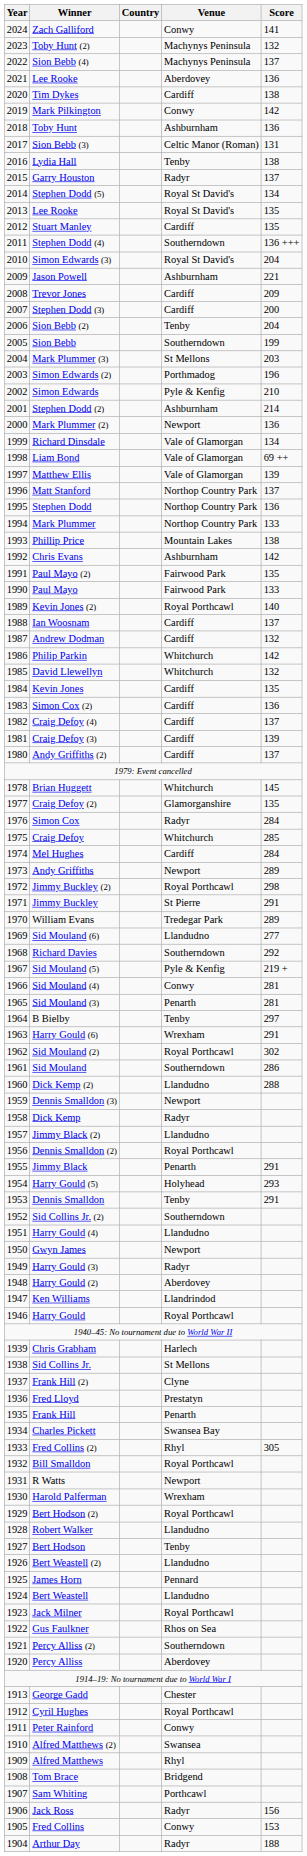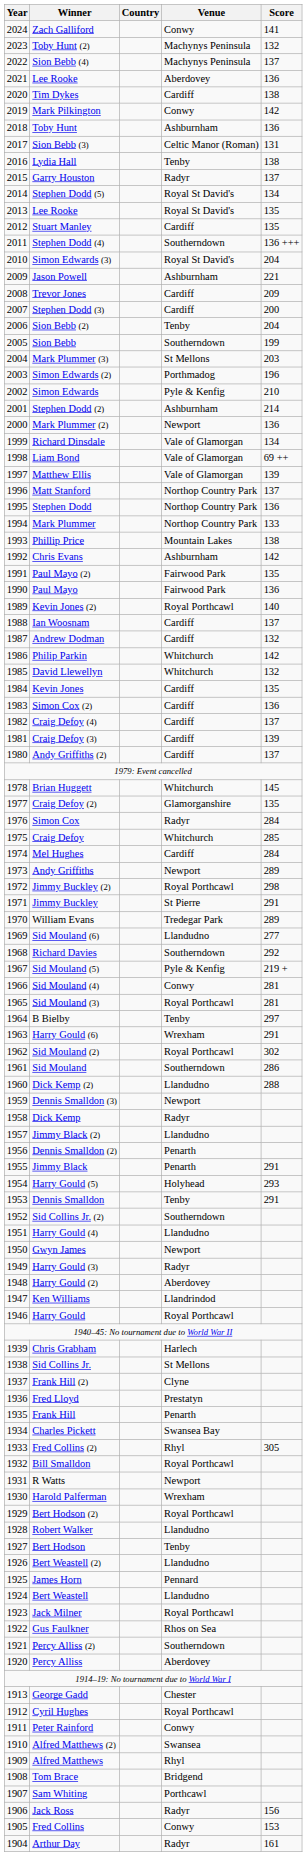Paul Mayo | Score: 133 -> 136
Sid Mouland (3) | Venue: Penarth -> Royal Porthcawl
Dennis Smalldon (2) | Venue: Royal Porthcawl -> Penarth
Arthur Day | Score: 188 -> 161
